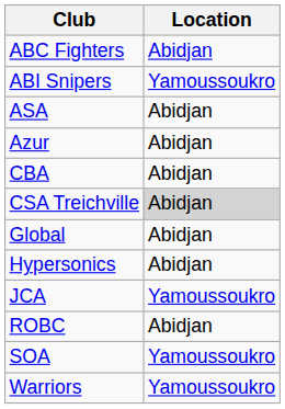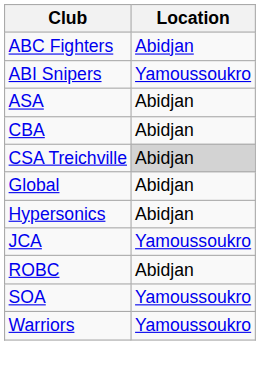- row: Azur | Abidjan
